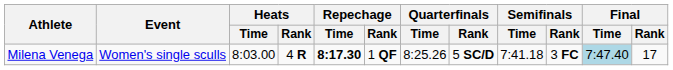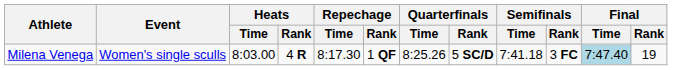Milena Venega | Repechage / Time: bold -> normal
Milena Venega | Final / Rank: 17 -> 19
